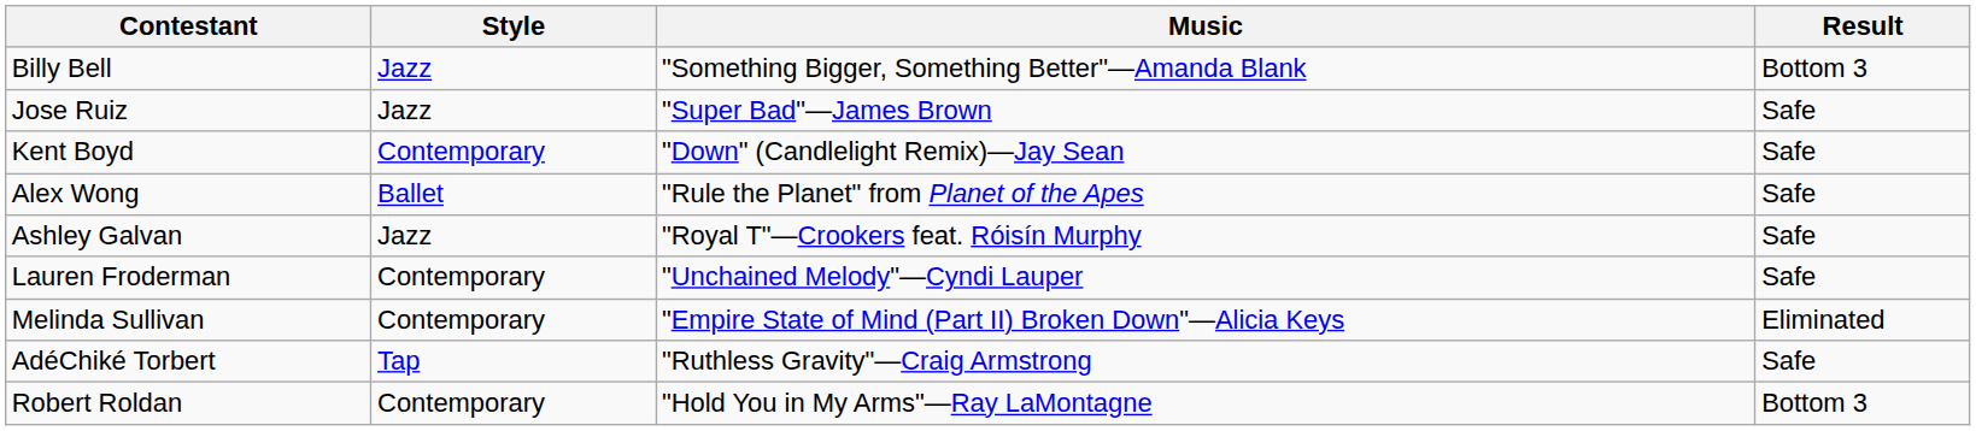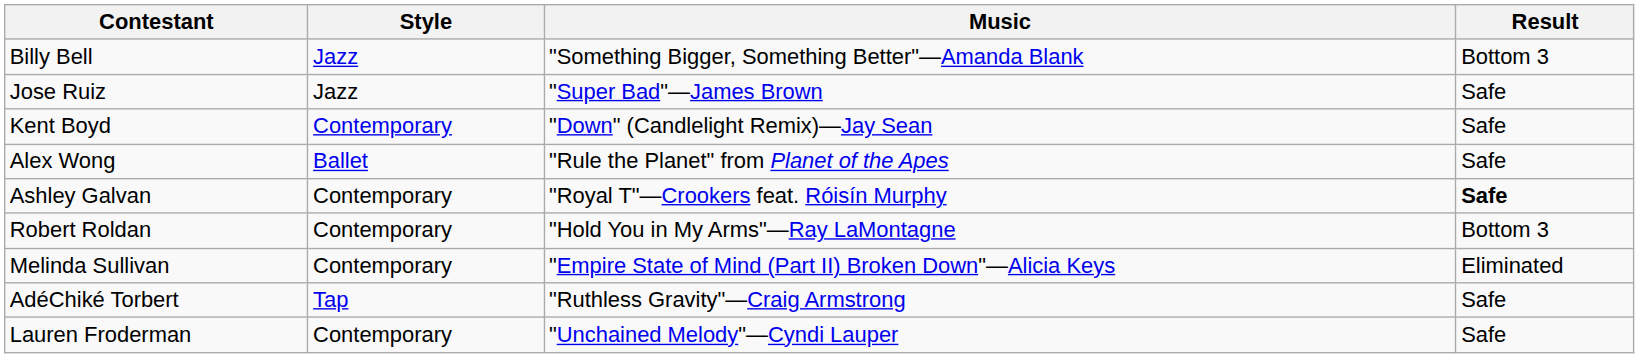Ashley Galvan | Style: Jazz -> Contemporary
Ashley Galvan | Result: normal -> bold
rows swapped: Robert Roldan <-> Lauren Froderman
